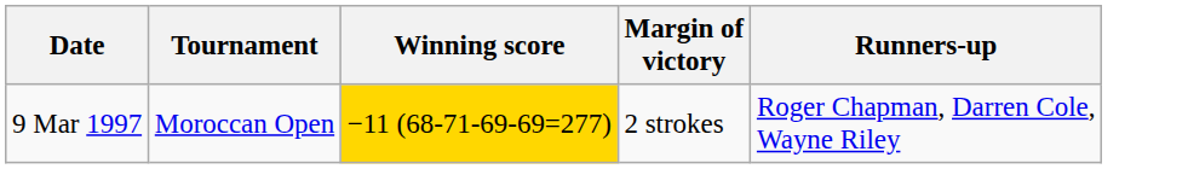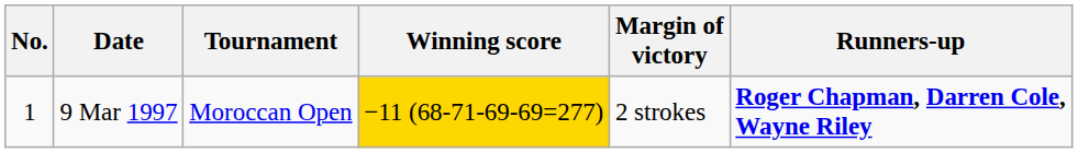+ column: No. | 1
9 Mar 1997 | Runners-up: normal -> bold
